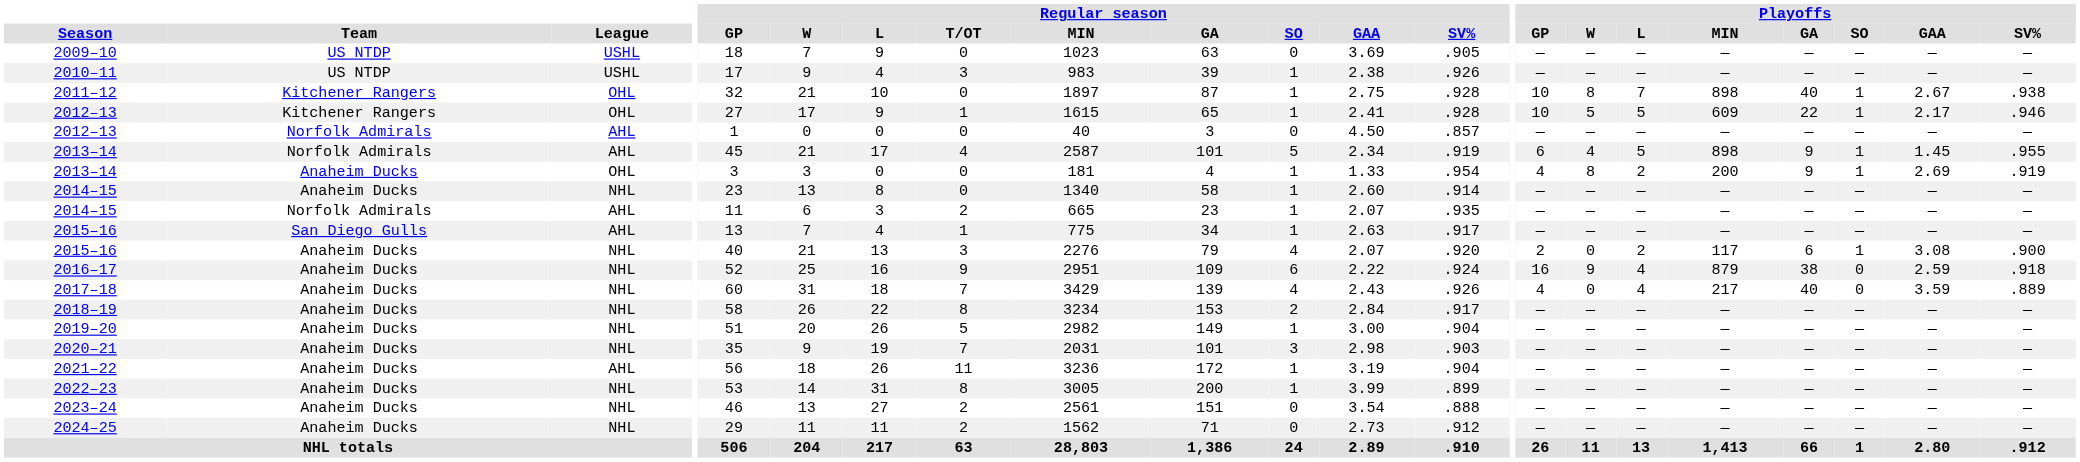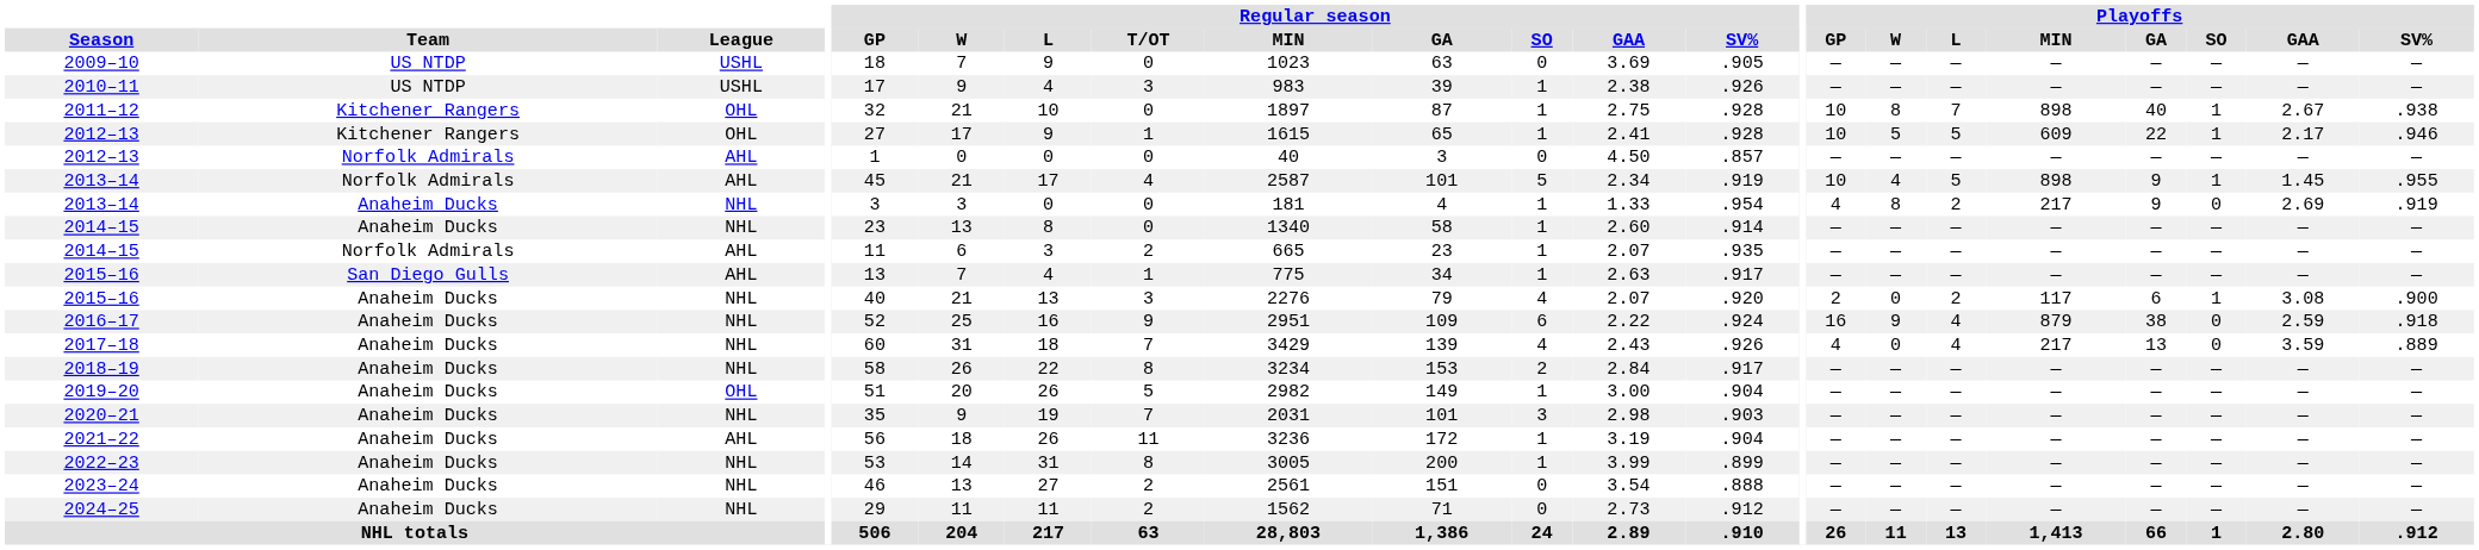2013–14 / Norfolk Admirals | Playoffs / GP: 6 -> 10
2013–14 / Anaheim Ducks | League: OHL -> NHL
2013–14 / Anaheim Ducks | Playoffs / MIN: 200 -> 217
2013–14 / Anaheim Ducks | Playoffs / SO: 1 -> 0
2017–18 | Playoffs / GA: 40 -> 13
2019–20 | League: NHL -> OHL
